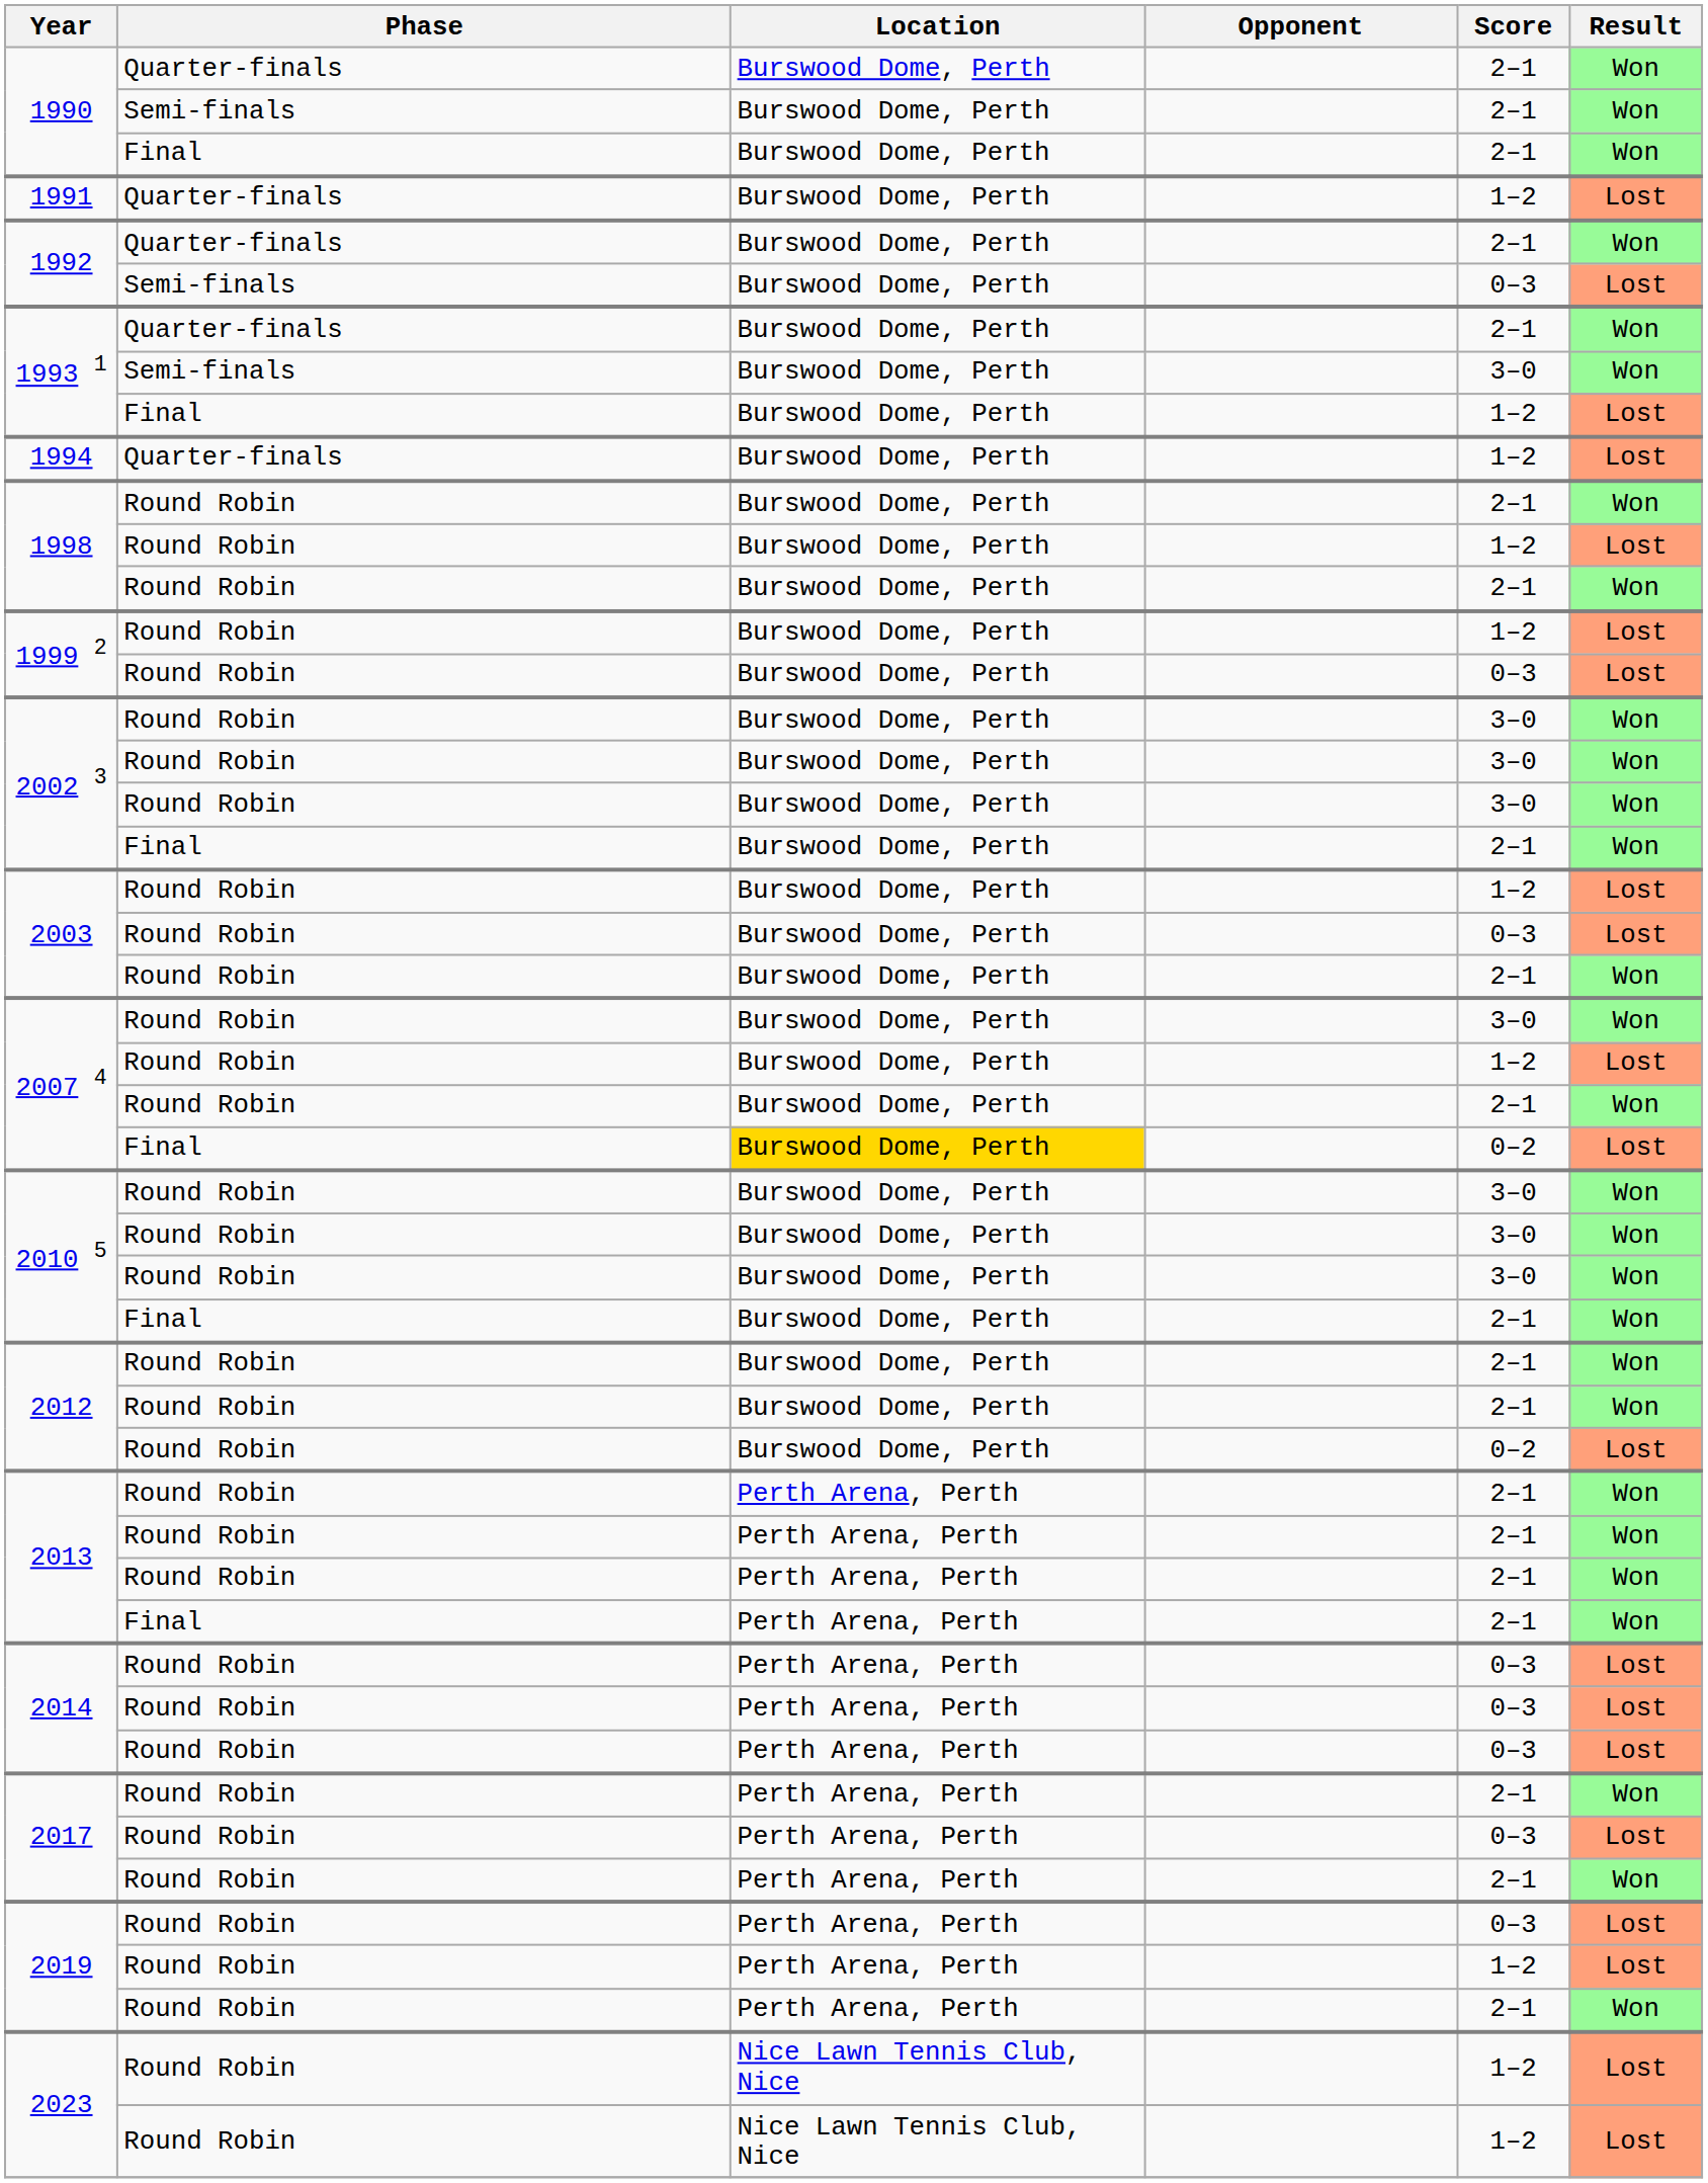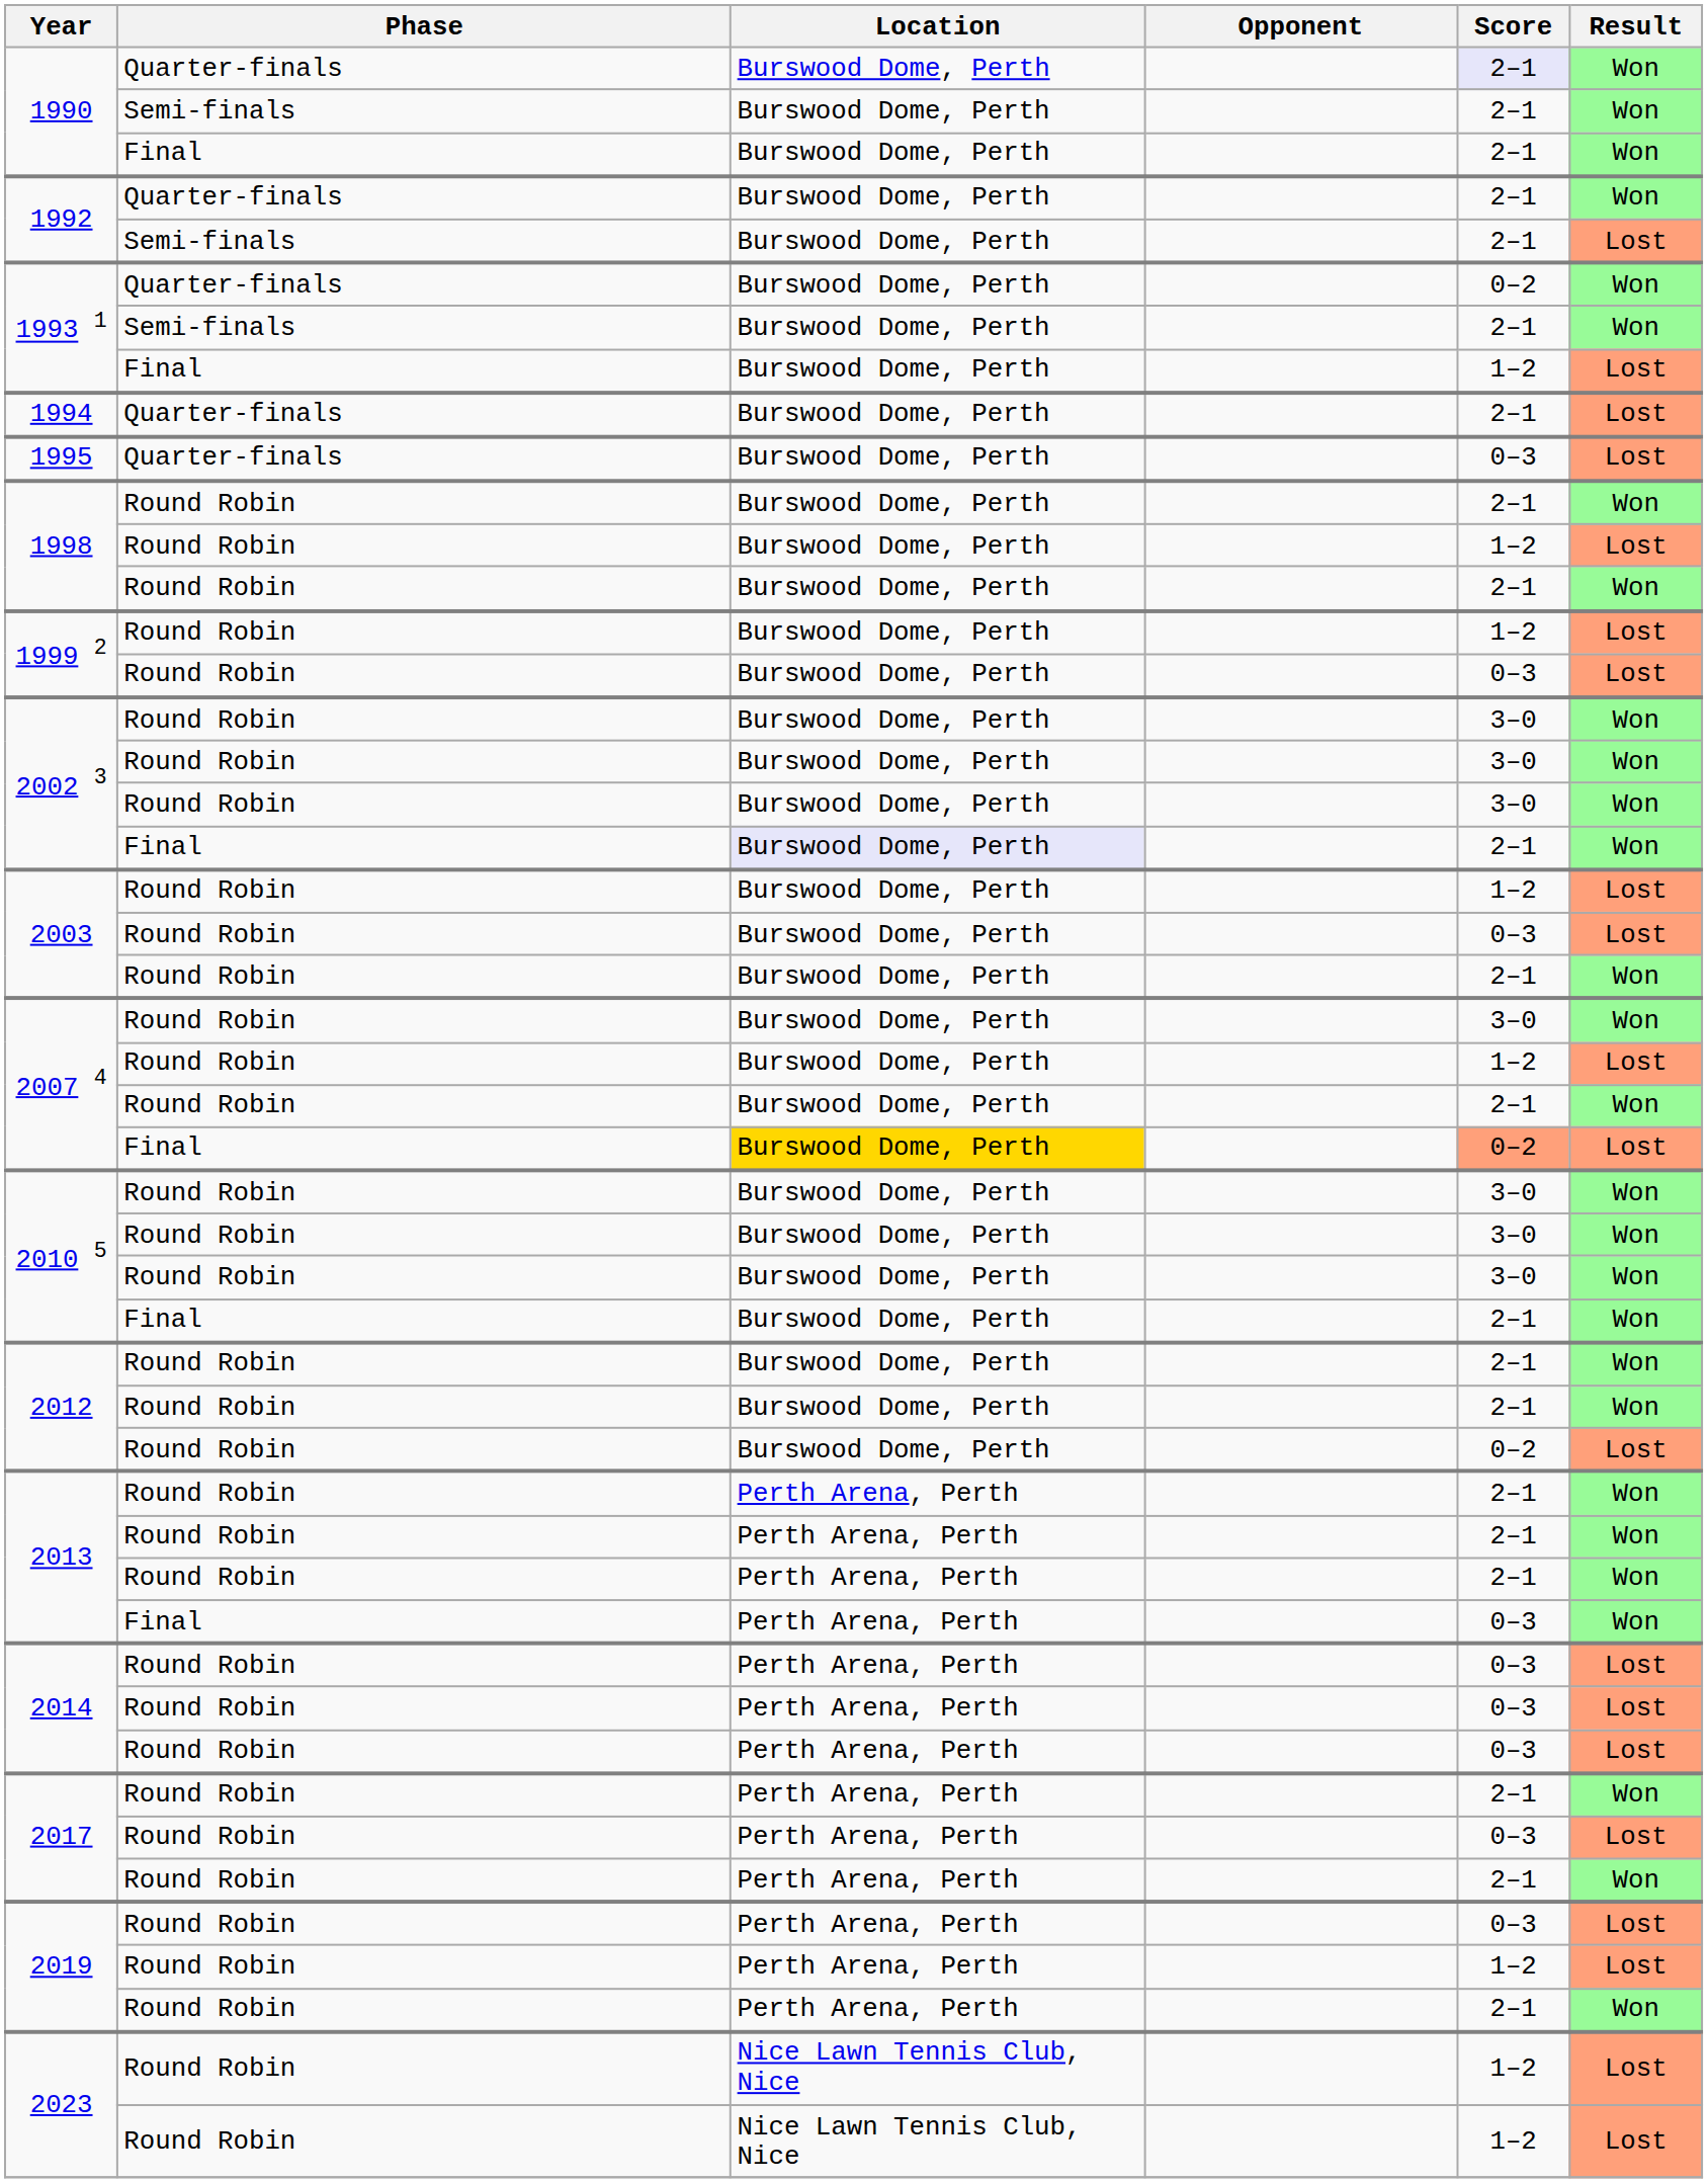1990 / Quarter-finals | Score: no background -> lavender background
- row: 1991 | Quarter-finals | Burswood Dome, Perth | 1–2 | Lost
1992 / Semi-finals | Score: 0–3 -> 2–1
1993 1 / Quarter-finals | Score: 2–1 -> 0–2
1993 1 / Semi-finals | Score: 3–0 -> 2–1
1994 | Score: 1–2 -> 2–1
+ row: 1995 | Quarter-finals | Burswood Dome, Perth | 0–3 | Lost
2002 3 / Final | Location: no background -> lavender background
2007 4 / Final | Score: no background -> lightsalmon background
2013 / Final | Score: 2–1 -> 0–3
